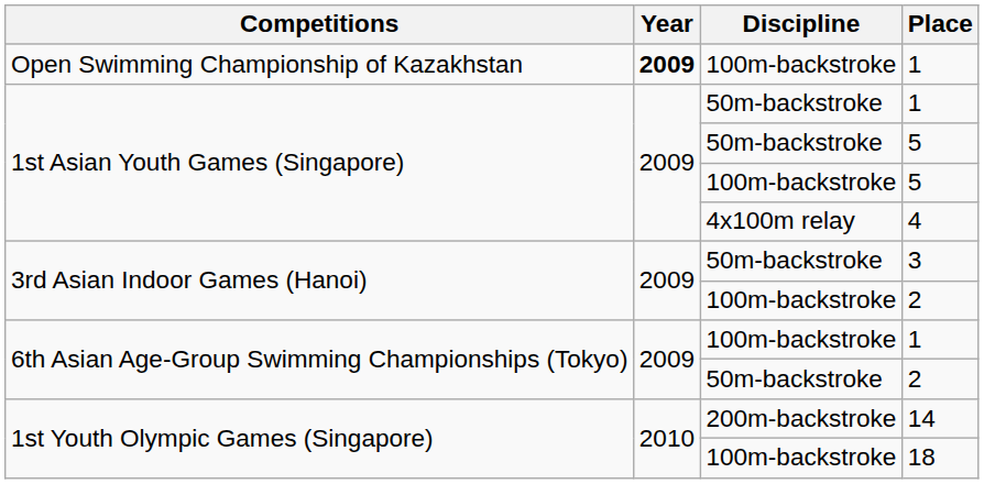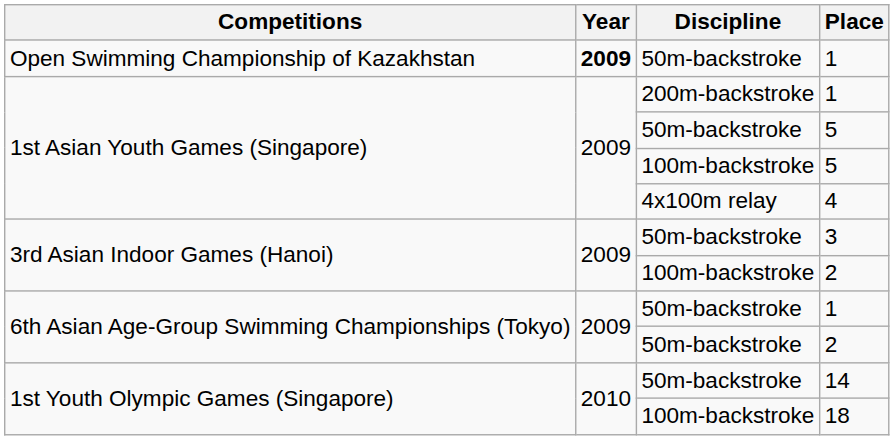Open Swimming Championship of Kazakhstan / 1 | Discipline: 100m-backstroke -> 50m-backstroke
1st Asian Youth Games (Singapore) / 1 | Discipline: 50m-backstroke -> 200m-backstroke
6th Asian Age-Group Swimming Championships (Tokyo) / 1 | Discipline: 100m-backstroke -> 50m-backstroke
14 | Discipline: 200m-backstroke -> 50m-backstroke
